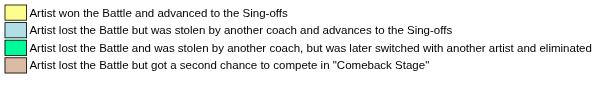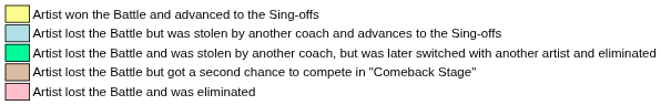+ row: Artist lost the Battle and was eliminated
